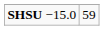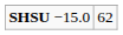SHSU −15.0 | column 2: 59 -> 62
